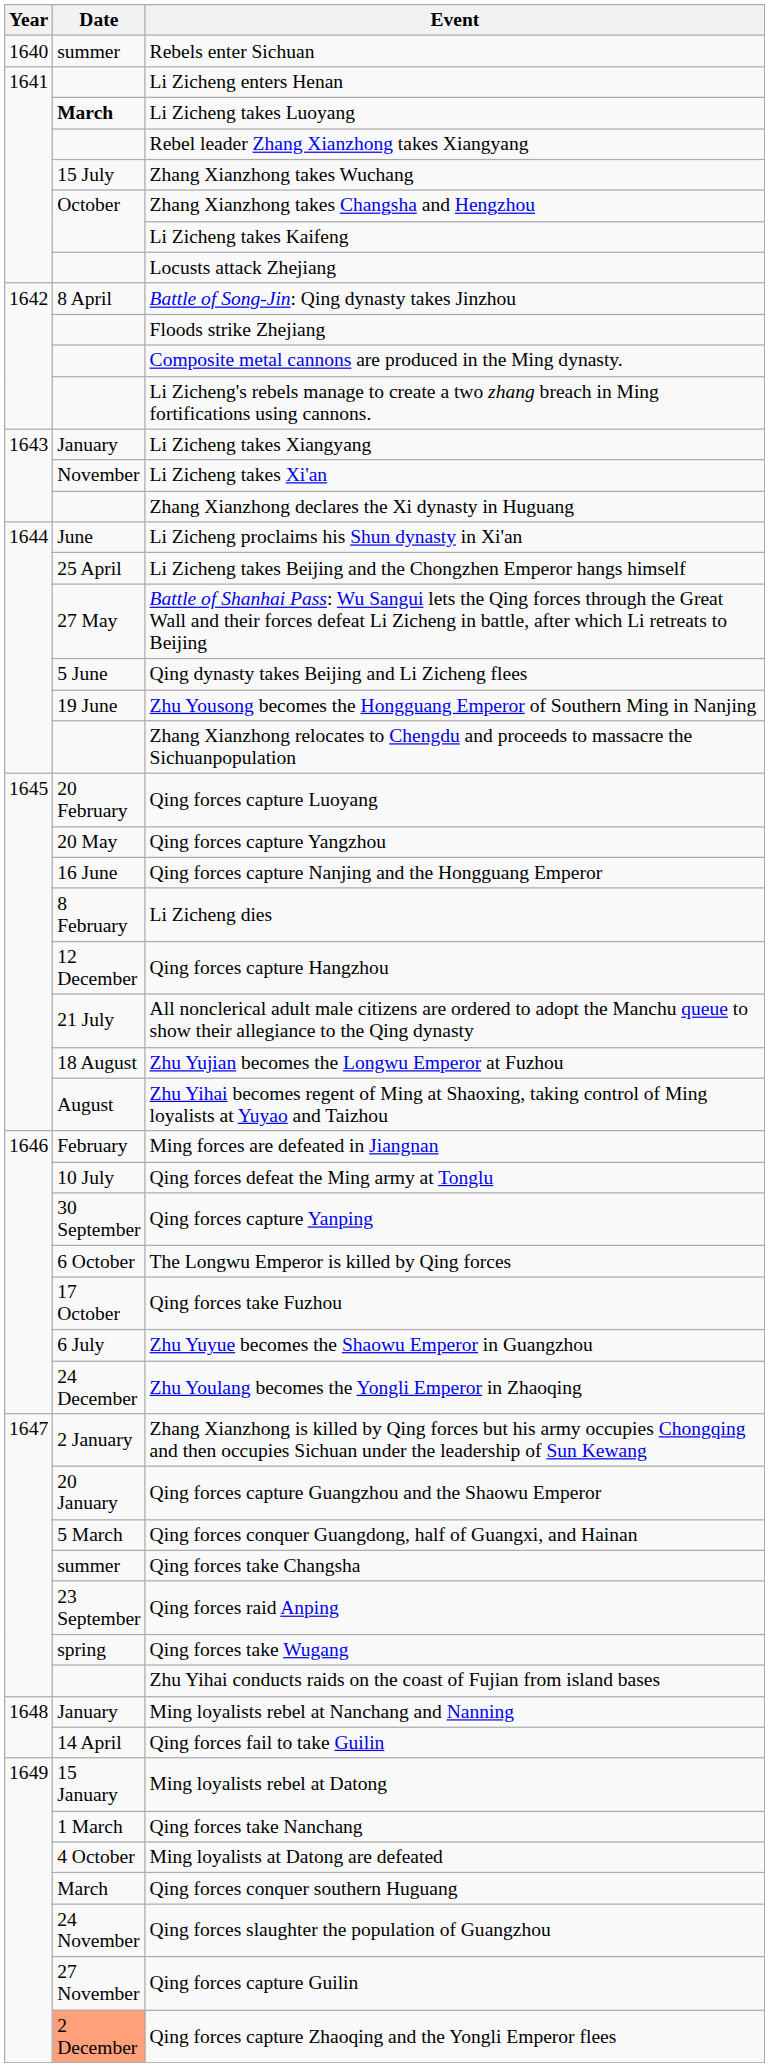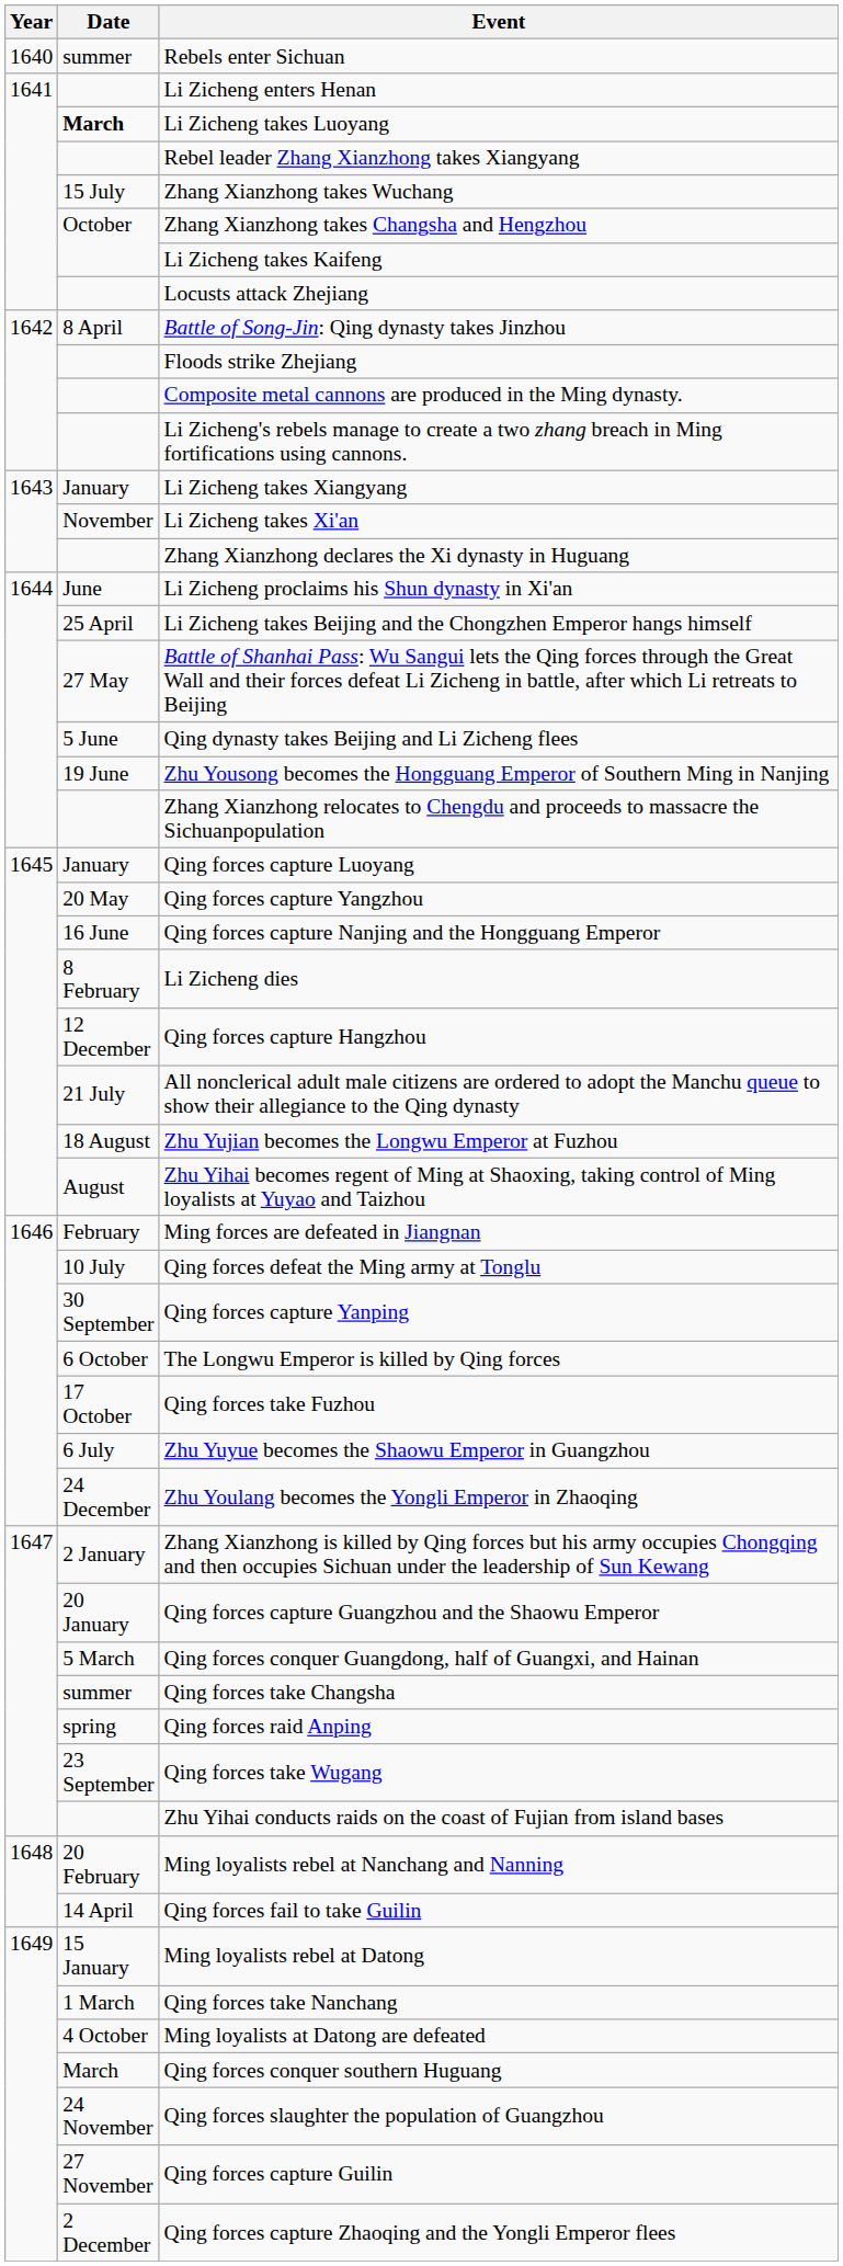Qing forces capture Luoyang | Date: 20 February -> January
Qing forces raid Anping | Date: 23 September -> spring
Qing forces take Wugang | Date: spring -> 23 September
Ming loyalists rebel at Nanchang and Nanning | Date: January -> 20 February
Qing forces capture Zhaoqing and the Yongli Emperor flees | Date: lightsalmon background -> no background
